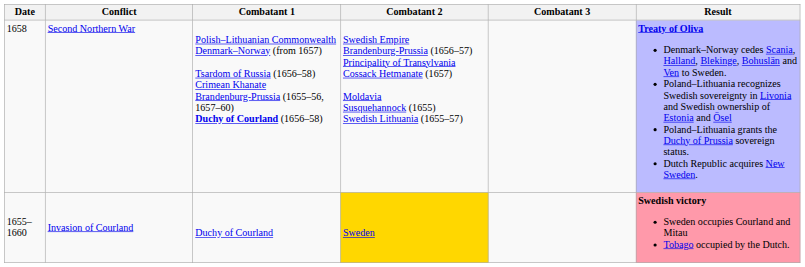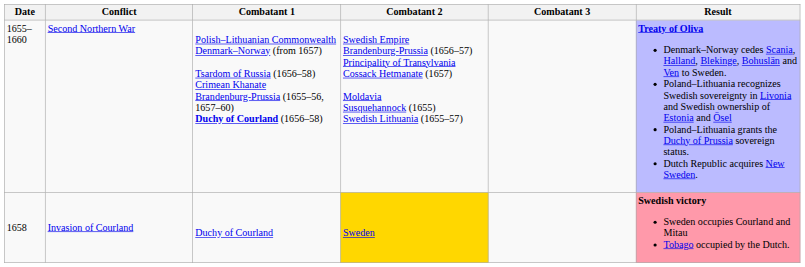Second Northern War | Date: 1658 -> 1655–1660
Invasion of Courland | Date: 1655–1660 -> 1658
